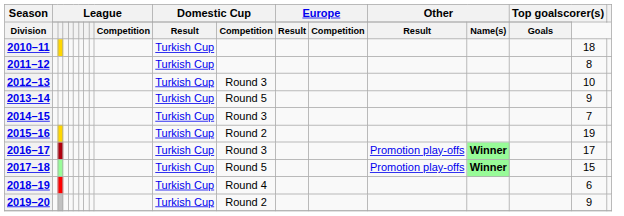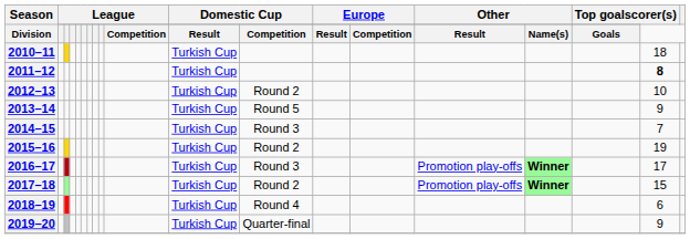2011–12 | column 18: normal -> bold
2012–13 | column 12: Round 3 -> Round 2
2017–18 | column 12: Round 5 -> Round 2
2019–20 | column 12: Round 2 -> Quarter-final
